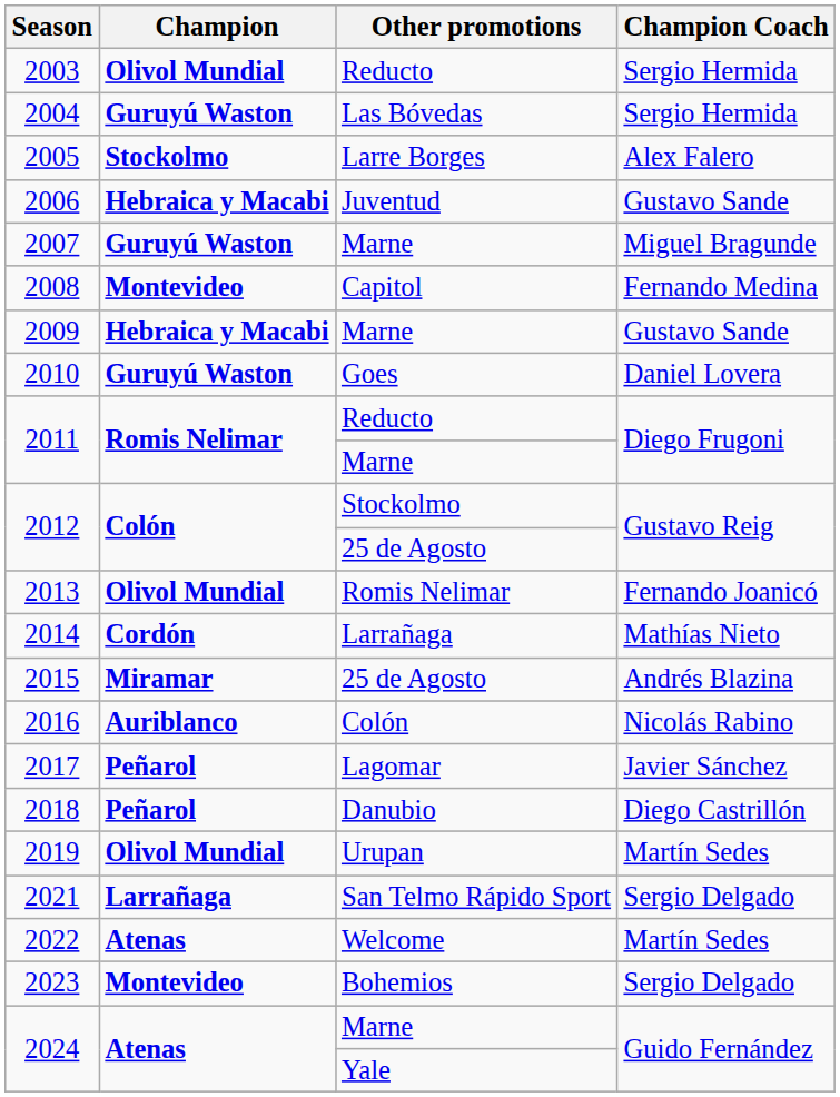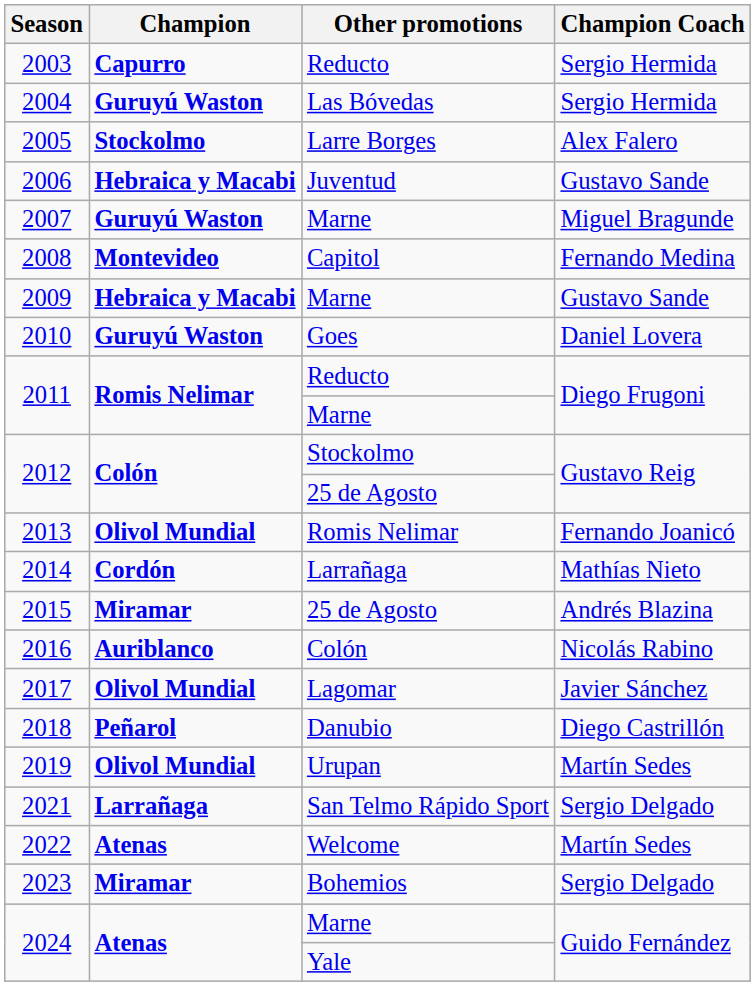2003 | Champion: Olivol Mundial -> Capurro
2017 | Champion: Peñarol -> Olivol Mundial
2023 | Champion: Montevideo -> Miramar
